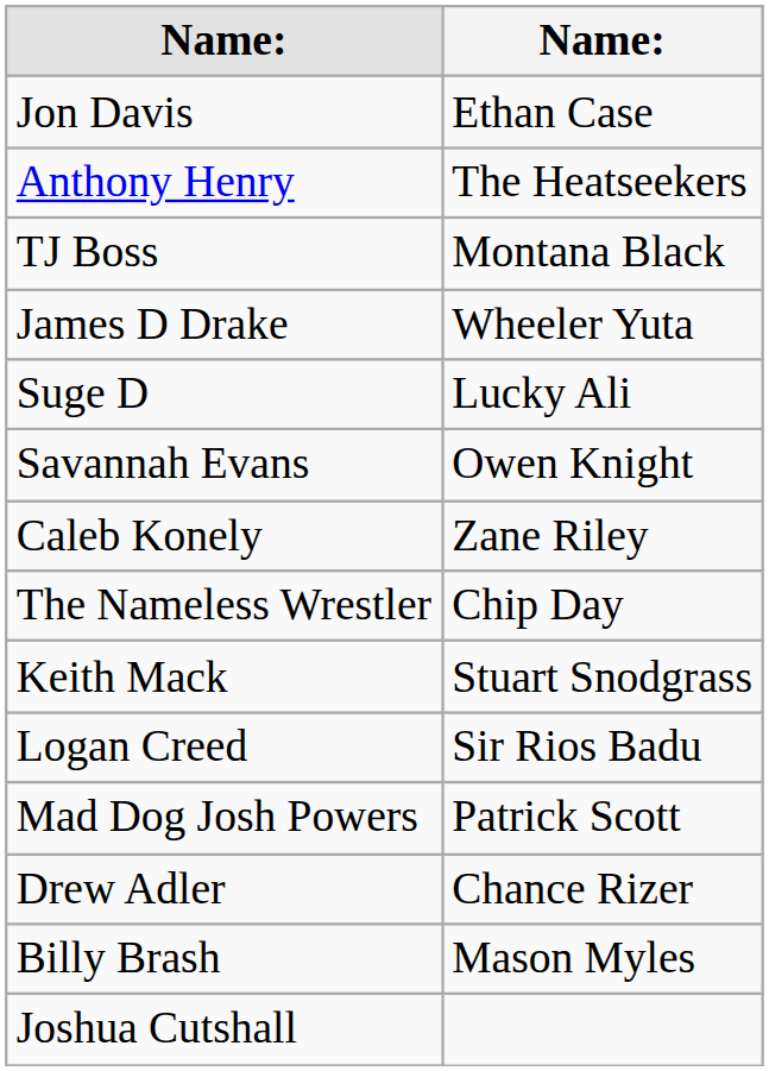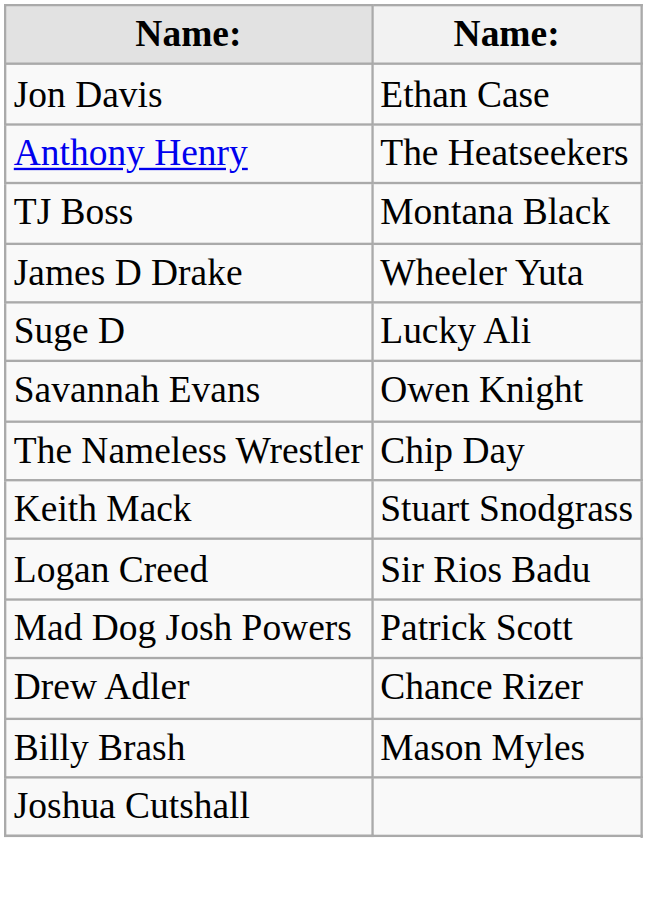- row: Caleb Konely | Zane Riley
